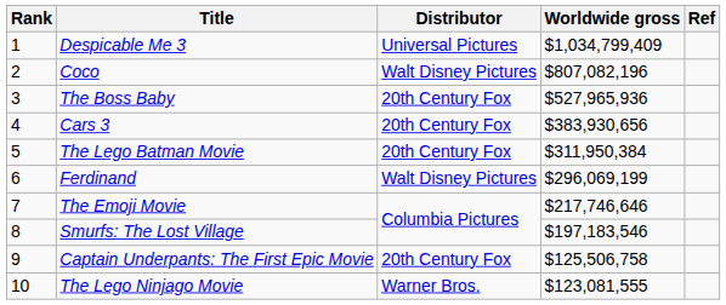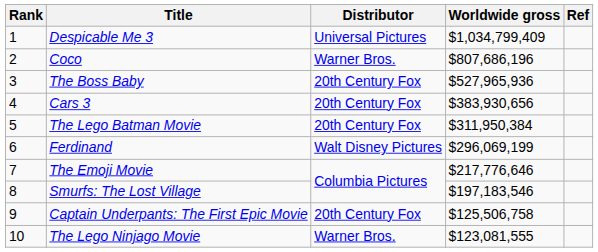Coco | Distributor: Walt Disney Pictures -> Warner Bros.
Coco | Worldwide gross: $807,082,196 -> $807,686,196
The Emoji Movie | Worldwide gross: $217,746,646 -> $217,776,646
